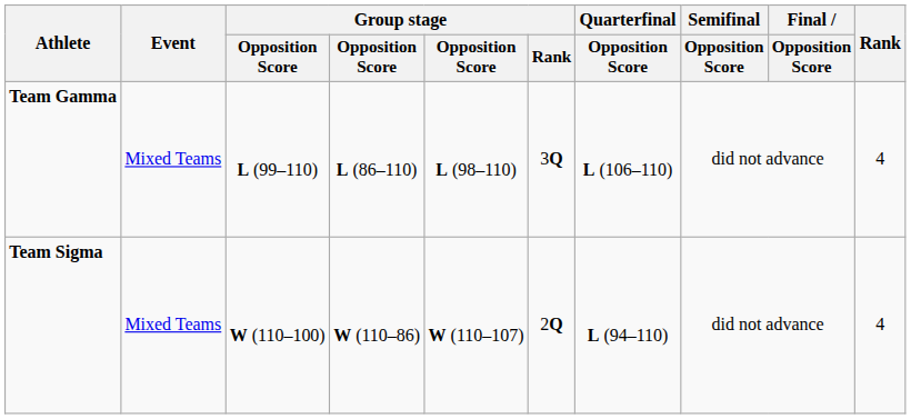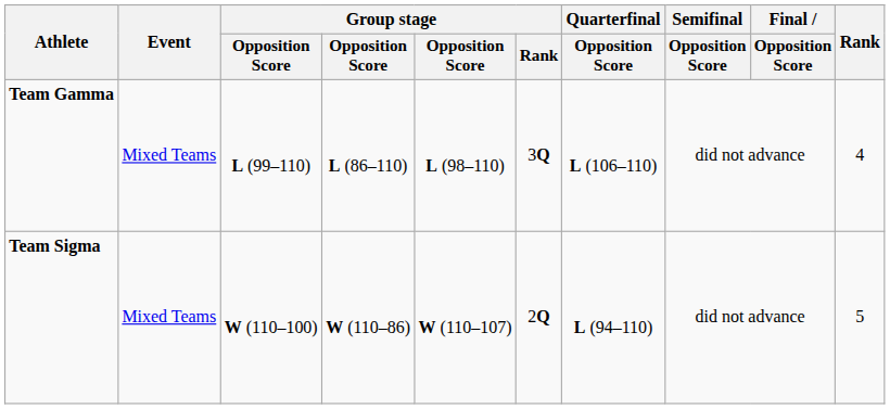Team Sigma | Rank: 4 -> 5
